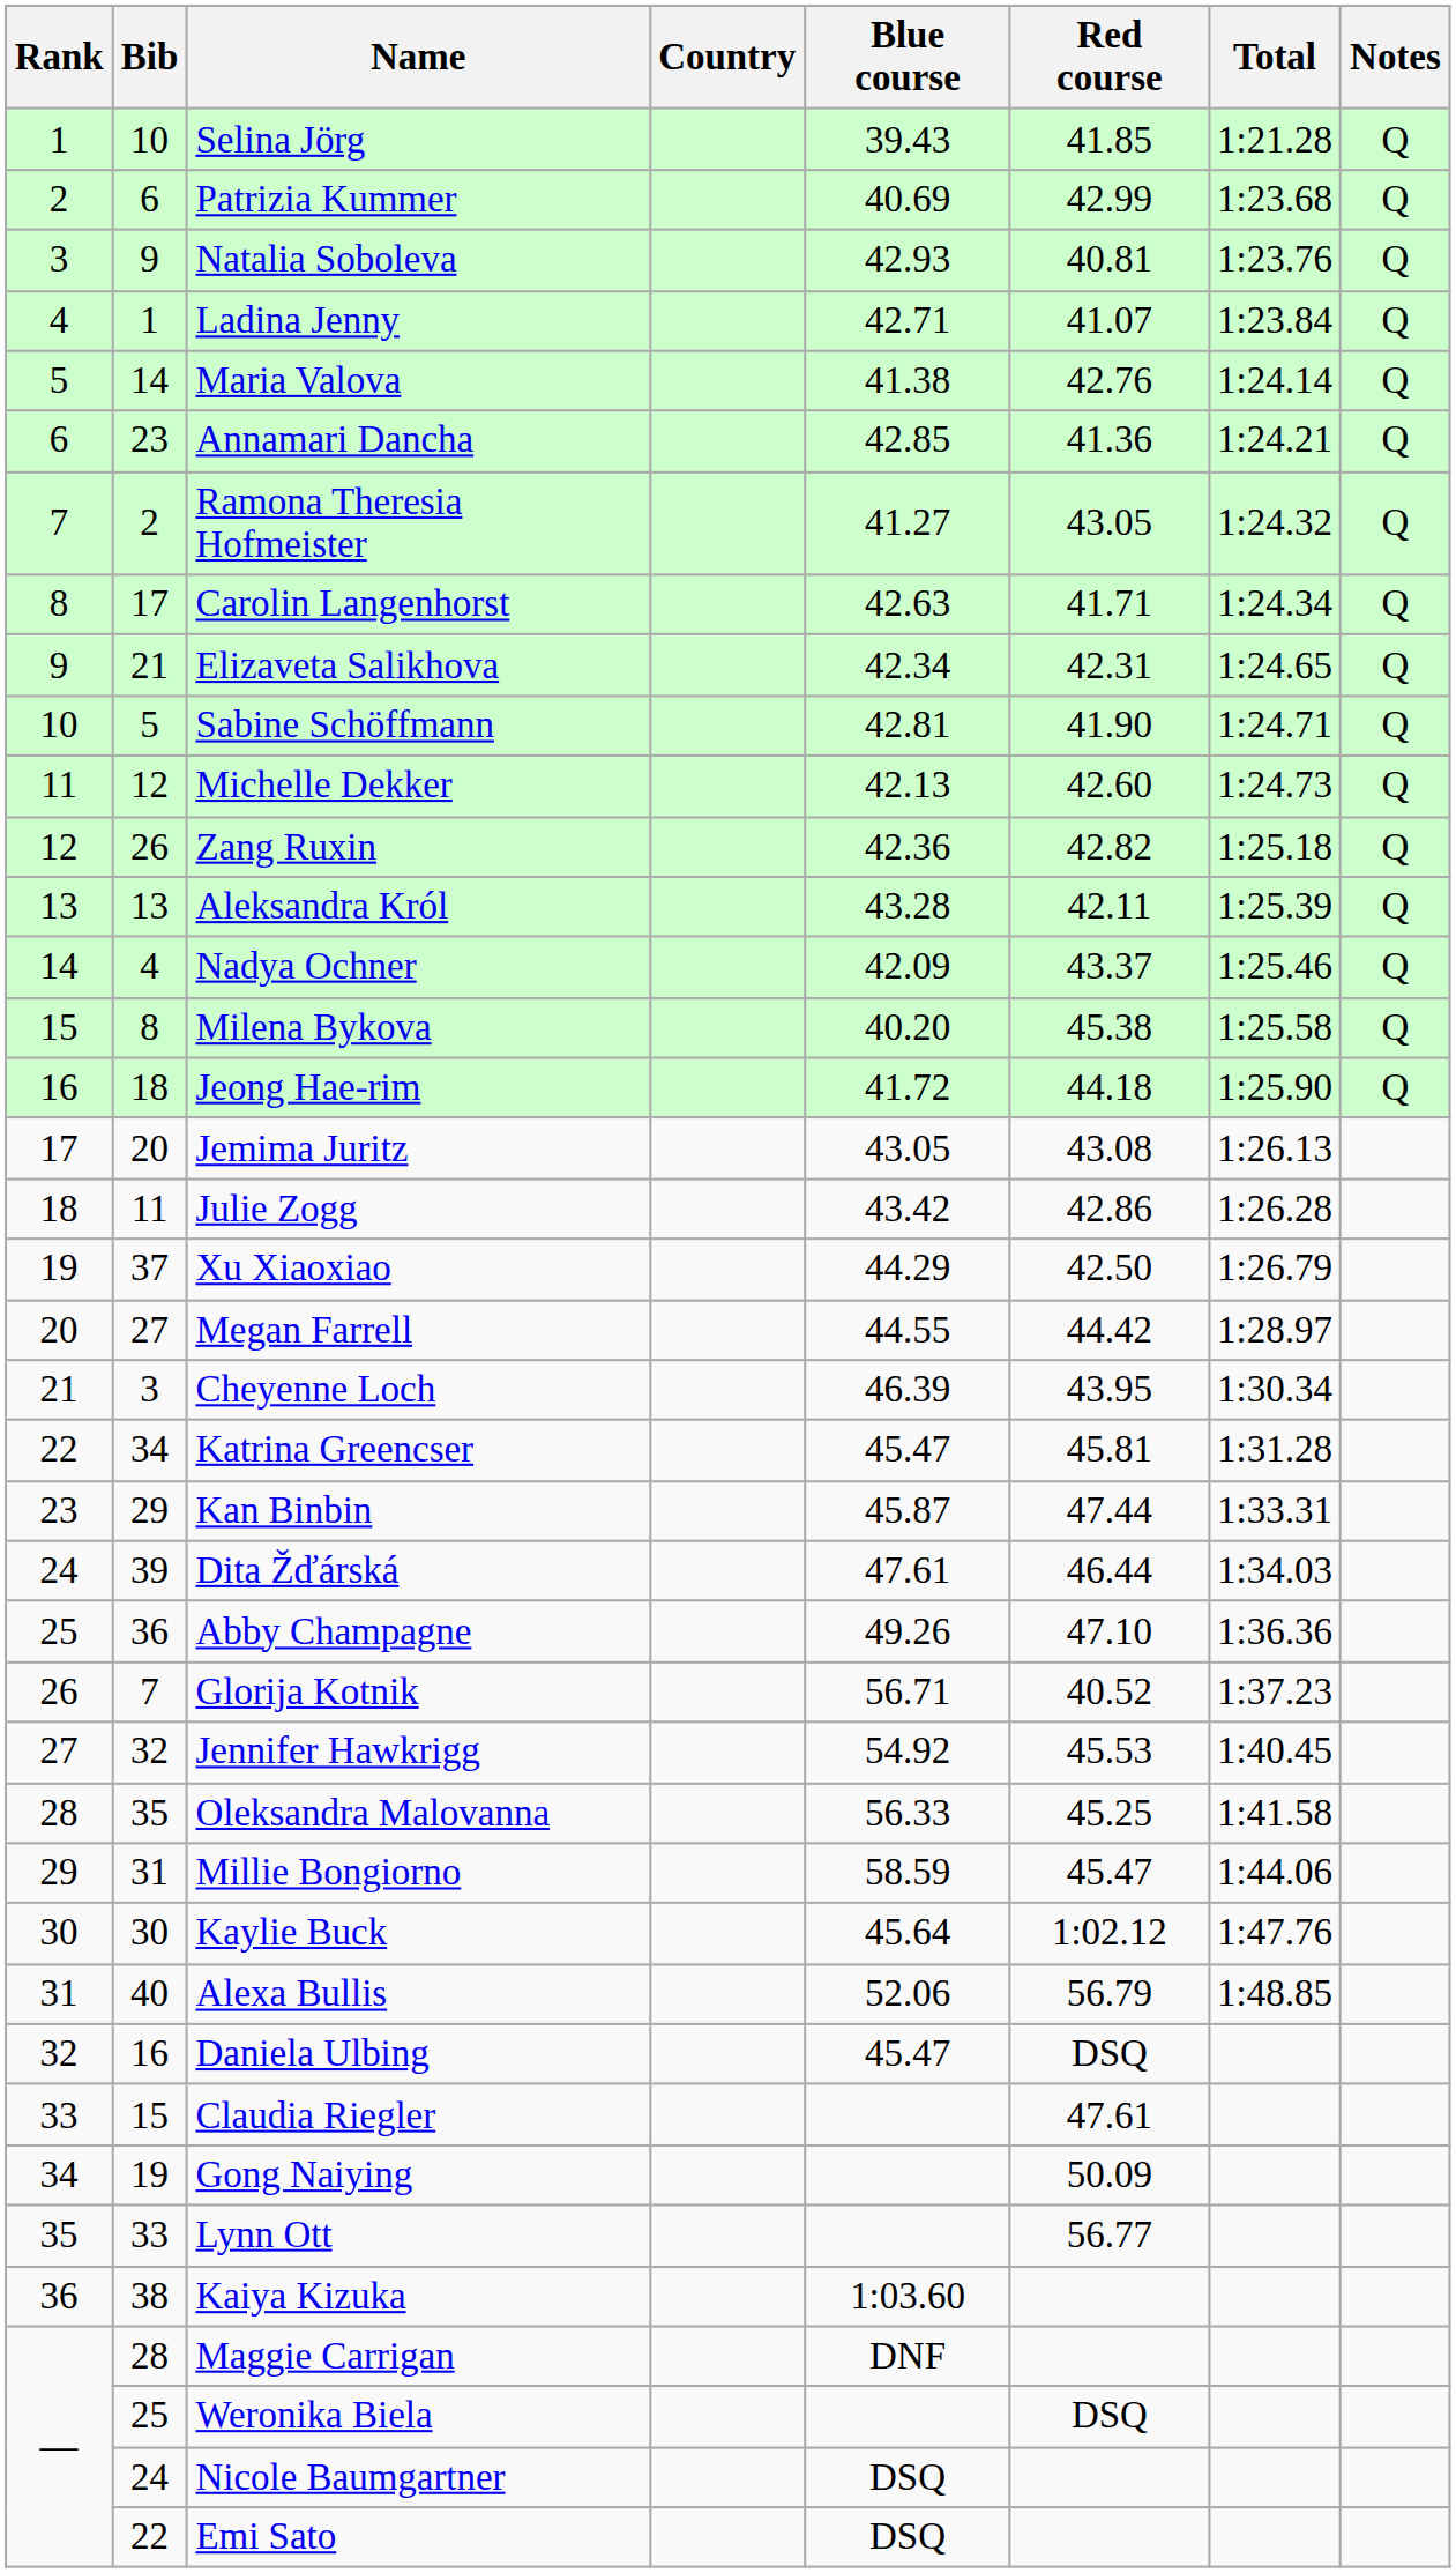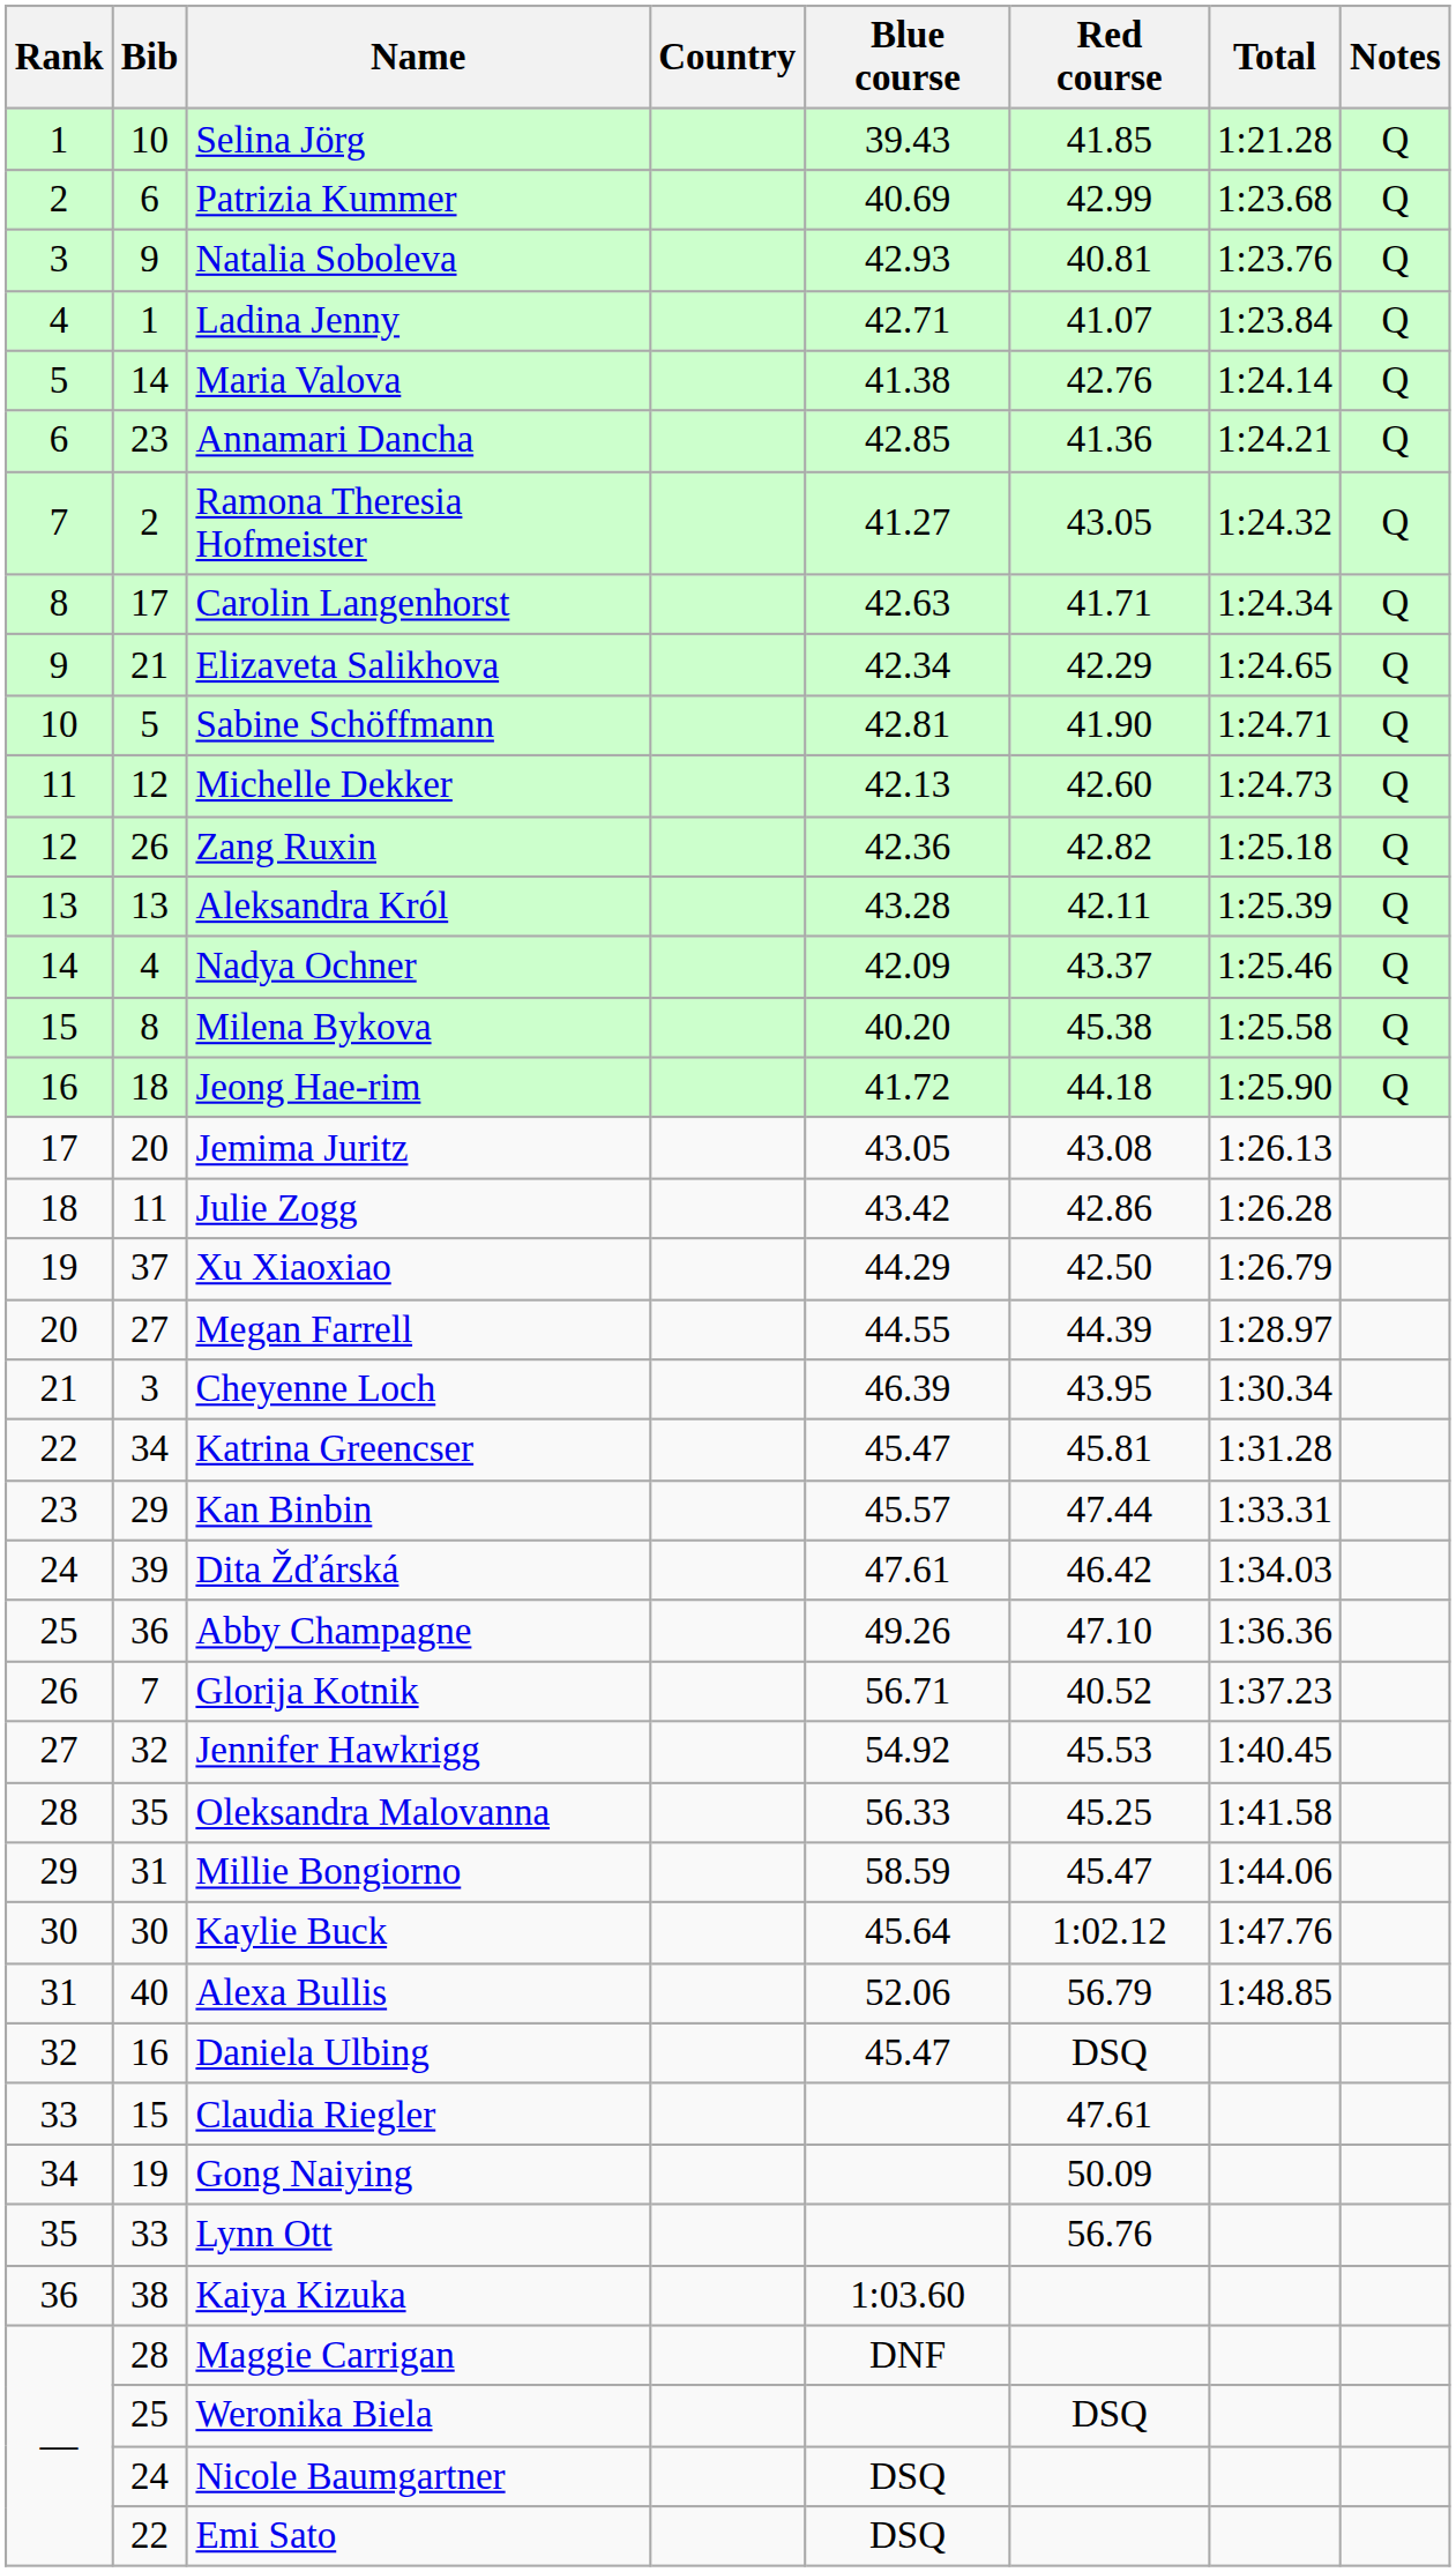Elizaveta Salikhova | Red course: 42.31 -> 42.29
Megan Farrell | Red course: 44.42 -> 44.39
Kan Binbin | Blue course: 45.87 -> 45.57
Dita Žďárská | Red course: 46.44 -> 46.42
Lynn Ott | Red course: 56.77 -> 56.76
